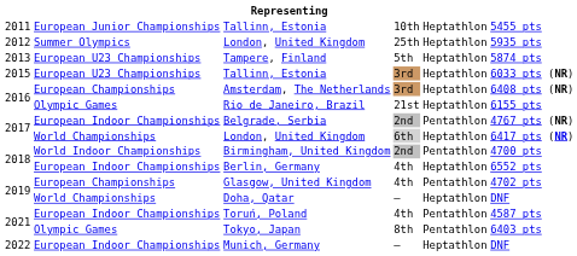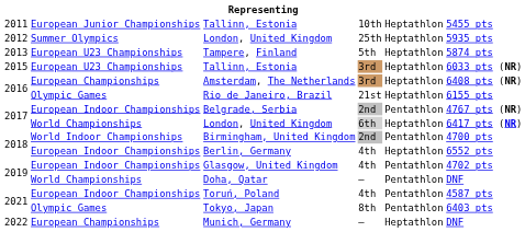Glasgow, United Kingdom | column 2: European Championships -> European Indoor Championships
Doha, Qatar | column 5: Heptathlon -> Pentathlon
Munich, Germany | column 2: European Indoor Championships -> European Championships
